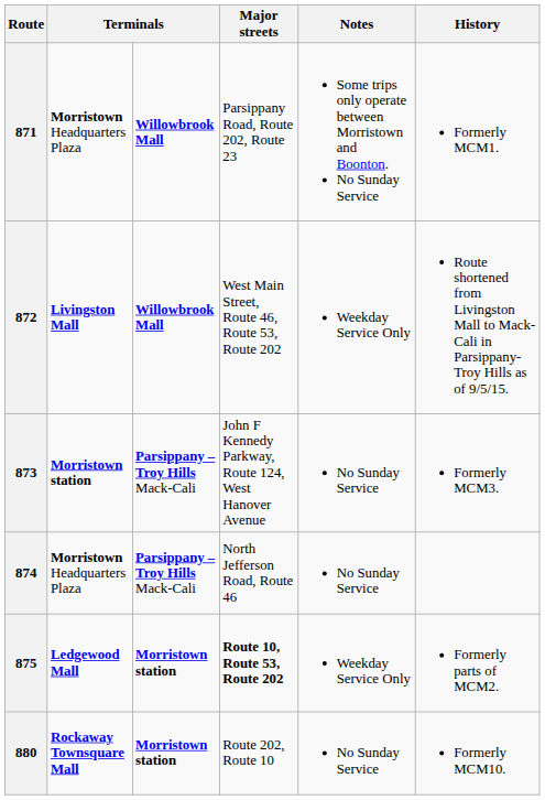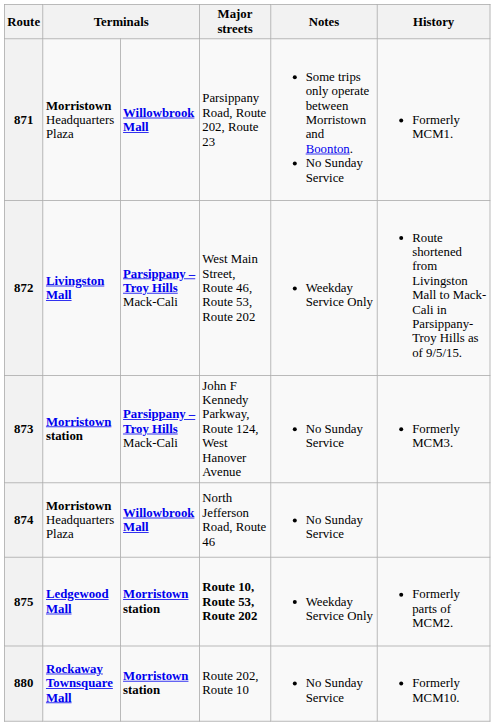872 | column 3: Willowbrook Mall -> Parsippany – Troy Hills Mack-Cali
874 | column 3: Parsippany – Troy Hills Mack-Cali -> Willowbrook Mall
